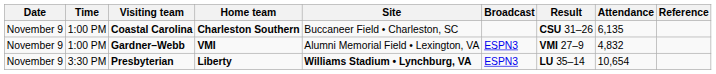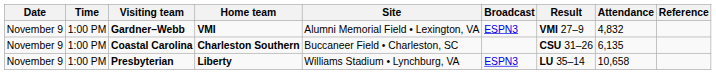rows swapped: Coastal Carolina <-> Gardner–Webb
Presbyterian | Time: 3:30 PM -> 1:00 PM
Presbyterian | Site: bold -> normal
Presbyterian | Attendance: 10,654 -> 10,658
